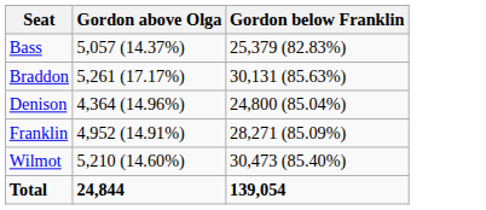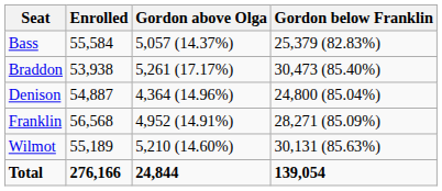+ column: Enrolled | 55,584 | 53,938 | 54,887 | 56,568 | 55,189 | 276,166
Braddon | Gordon below Franklin: 30,131 (85.63%) -> 30,473 (85.40%)
Wilmot | Gordon below Franklin: 30,473 (85.40%) -> 30,131 (85.63%)
